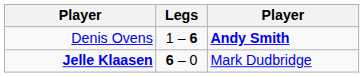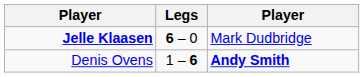rows swapped: Denis Ovens <-> Jelle Klaasen
